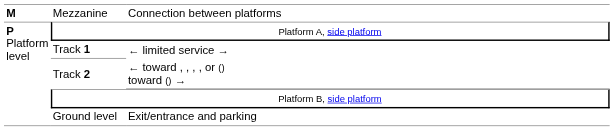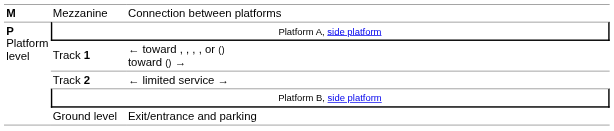Track 1 | column 3: ← limited service → -> ← toward , , , , or () toward () →
Track 2 | column 3: ← toward , , , , or () toward () → -> ← limited service →
